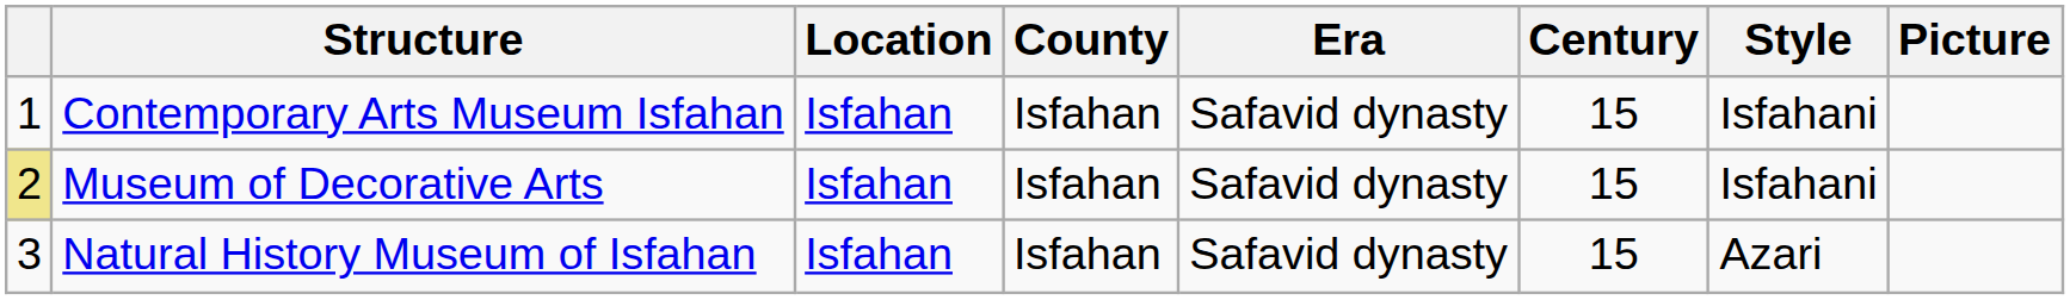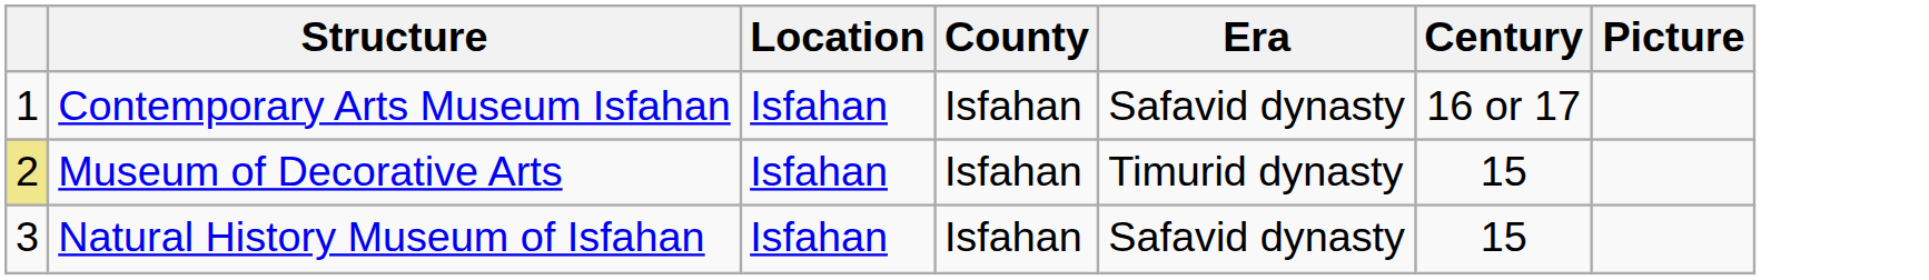- column: Style | Isfahani | Isfahani | Azari
Contemporary Arts Museum Isfahan | Century: 15 -> 16 or 17
Museum of Decorative Arts | Era: Safavid dynasty -> Timurid dynasty
